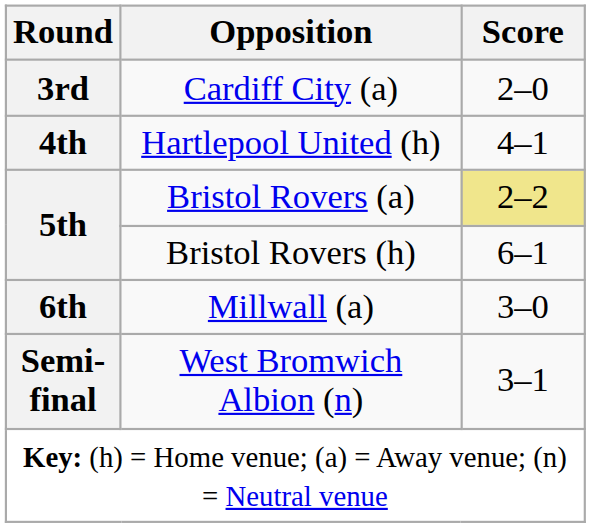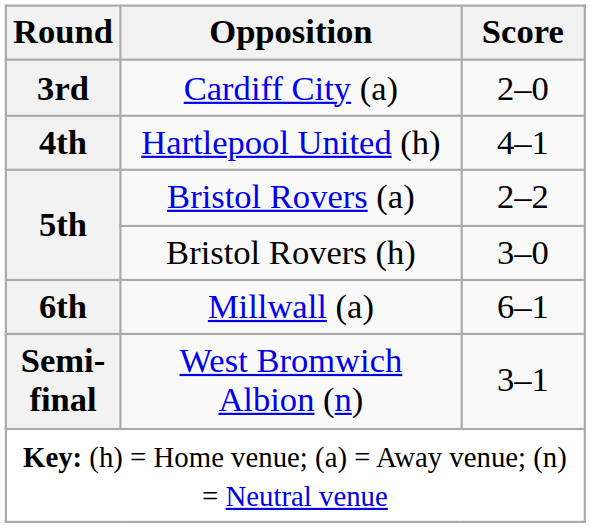Bristol Rovers (a) | Score: khaki background -> no background
Bristol Rovers (h) | Score: 6–1 -> 3–0
Millwall (a) | Score: 3–0 -> 6–1
